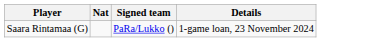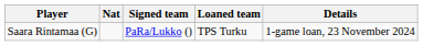+ column: Loaned team | TPS Turku
